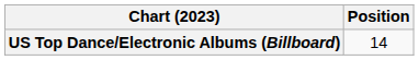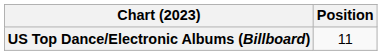US Top Dance/Electronic Albums (Billboard) | Position: 14 -> 11
